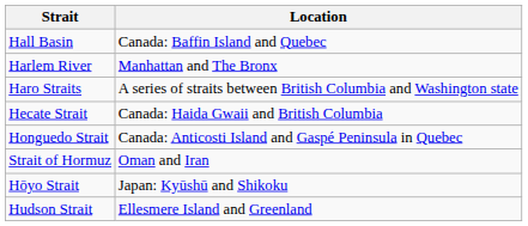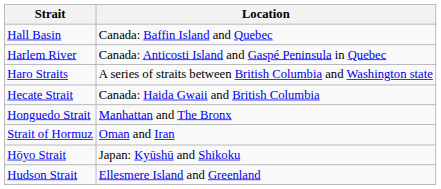Harlem River | Location: Manhattan and The Bronx -> Canada: Anticosti Island and Gaspé Peninsula in Quebec
Honguedo Strait | Location: Canada: Anticosti Island and Gaspé Peninsula in Quebec -> Manhattan and The Bronx
